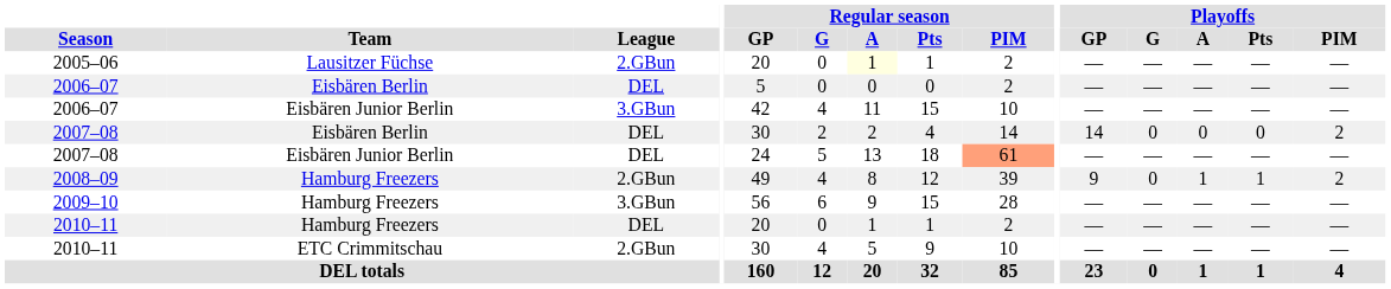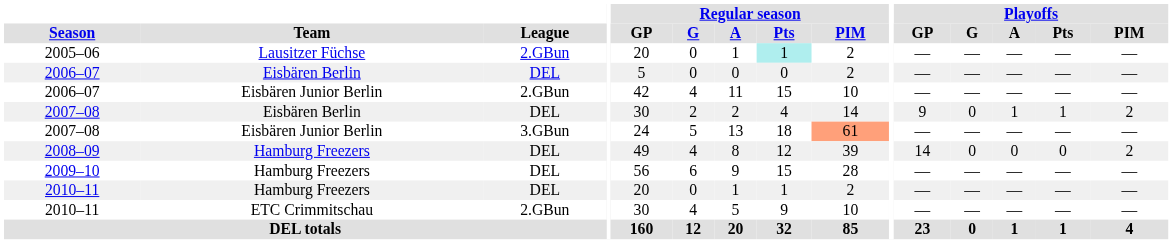2005–06 | Regular season / A: lightyellow background -> no background
2005–06 | Regular season / Pts: no background -> paleturquoise background
2006–07 / Eisbären Junior Berlin | League: 3.GBun -> 2.GBun
2007–08 / Eisbären Berlin | Playoffs / GP: 14 -> 9
2007–08 / Eisbären Berlin | Playoffs / A: 0 -> 1
2007–08 / Eisbären Berlin | Playoffs / Pts: 0 -> 1
2007–08 / Eisbären Junior Berlin | League: DEL -> 3.GBun
2008–09 | League: 2.GBun -> DEL
2008–09 | Playoffs / GP: 9 -> 14
2008–09 | Playoffs / A: 1 -> 0
2008–09 | Playoffs / Pts: 1 -> 0
2009–10 | League: 3.GBun -> DEL
